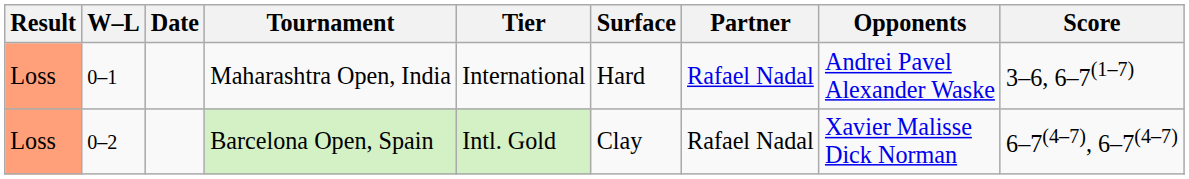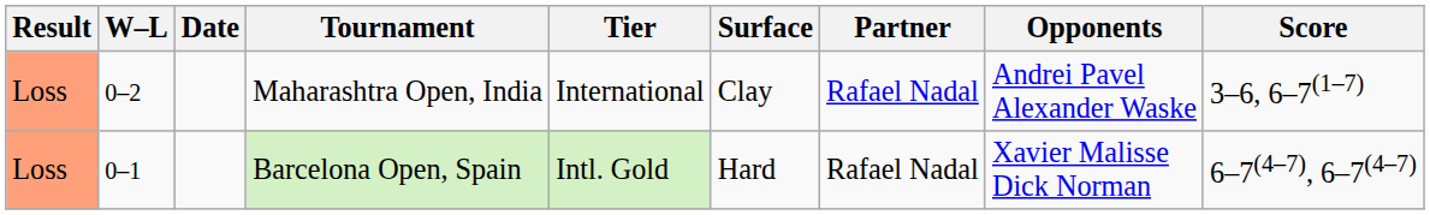Maharashtra Open, India | W–L: 0–1 -> 0–2
Maharashtra Open, India | Surface: Hard -> Clay
Barcelona Open, Spain | W–L: 0–2 -> 0–1
Barcelona Open, Spain | Surface: Clay -> Hard
